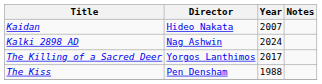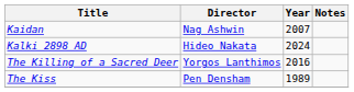Kaidan | Director: Hideo Nakata -> Nag Ashwin
Kalki 2898 AD | Director: Nag Ashwin -> Hideo Nakata
The Killing of a Sacred Deer | Year: 2017 -> 2016
The Kiss | Year: 1988 -> 1989
